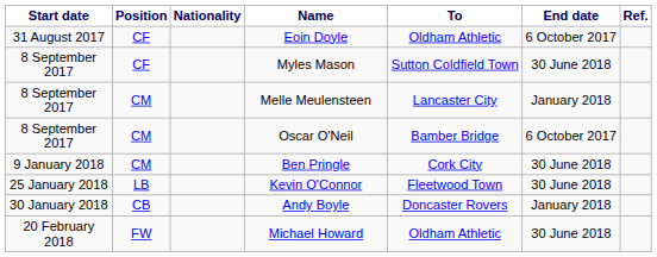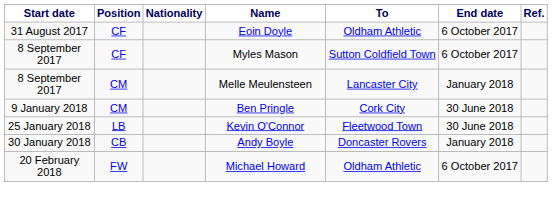Myles Mason | End date: 30 June 2018 -> 6 October 2017
- row: 8 September 2017 | CM | Oscar O'Neil | Bamber Bridge | 6 October 2017
Michael Howard | End date: 30 June 2018 -> 6 October 2017
